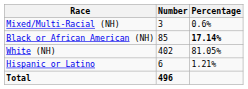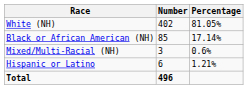rows swapped: White (NH) <-> Mixed/Multi-Racial (NH)
Black or African American (NH) | Percentage: bold -> normal
